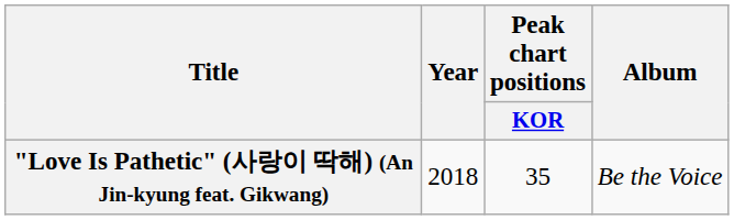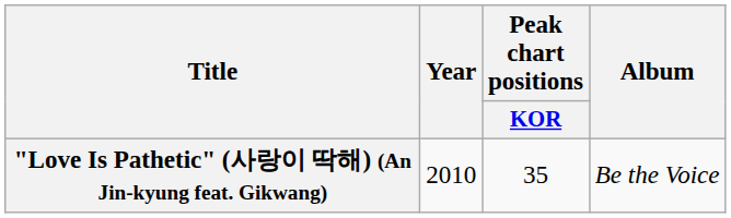"Love Is Pathetic" (사랑이 딱해) (An Jin-kyung feat. Gikwang) | Year: 2018 -> 2010
